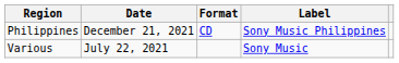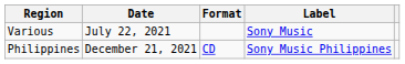rows swapped: Various <-> Philippines
